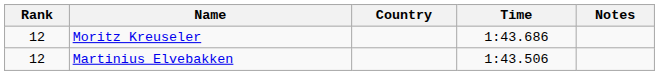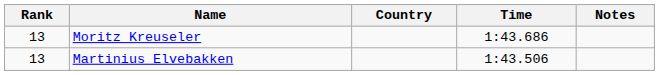Moritz Kreuseler | Rank: 12 -> 13
Martinius Elvebakken | Rank: 12 -> 13
